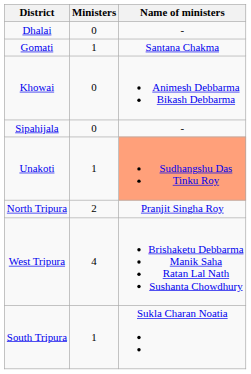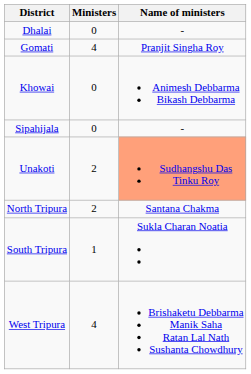Gomati | Ministers: 1 -> 4
Gomati | Name of ministers: Santana Chakma -> Pranjit Singha Roy
Unakoti | Ministers: 1 -> 2
North Tripura | Name of ministers: Pranjit Singha Roy -> Santana Chakma
rows swapped: South Tripura <-> West Tripura
